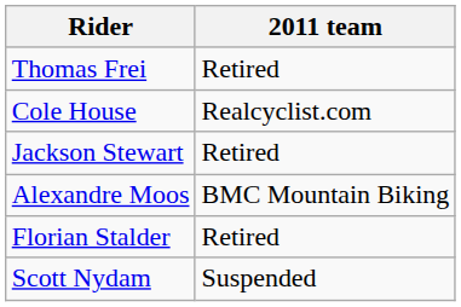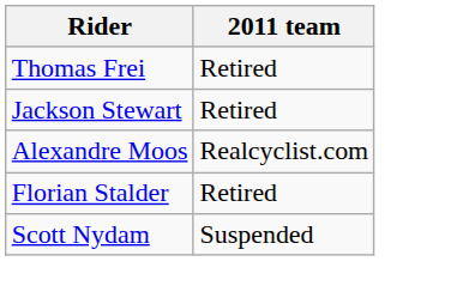- row: Cole House | Realcyclist.com
Alexandre Moos | 2011 team: BMC Mountain Biking -> Realcyclist.com
